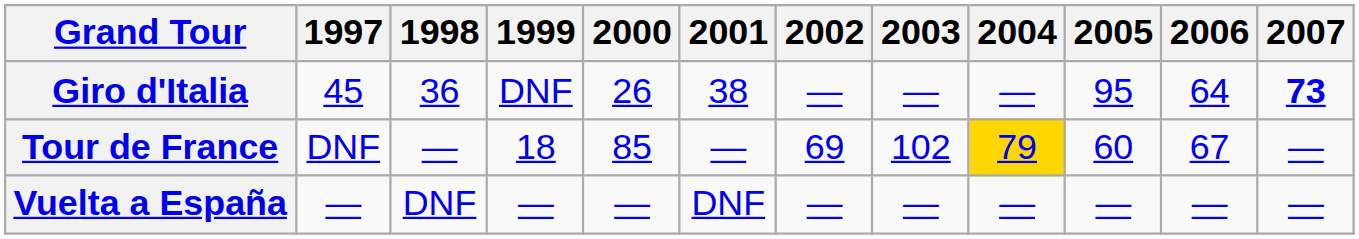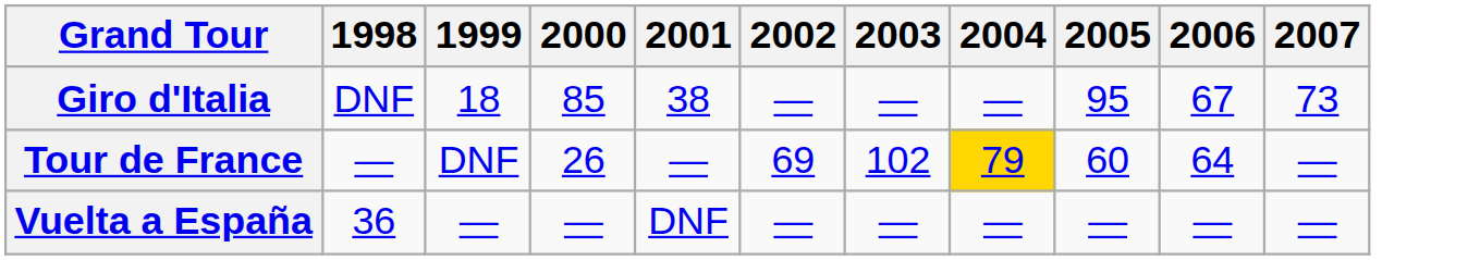- column: 1997 | 45 | DNF | —
Giro d'Italia | 1998: 36 -> DNF
Giro d'Italia | 1999: DNF -> 18
Giro d'Italia | 2000: 26 -> 85
Giro d'Italia | 2006: 64 -> 67
Giro d'Italia | 2007: bold -> normal
Tour de France | 1999: 18 -> DNF
Tour de France | 2000: 85 -> 26
Tour de France | 2006: 67 -> 64
Vuelta a España | 1998: DNF -> 36
